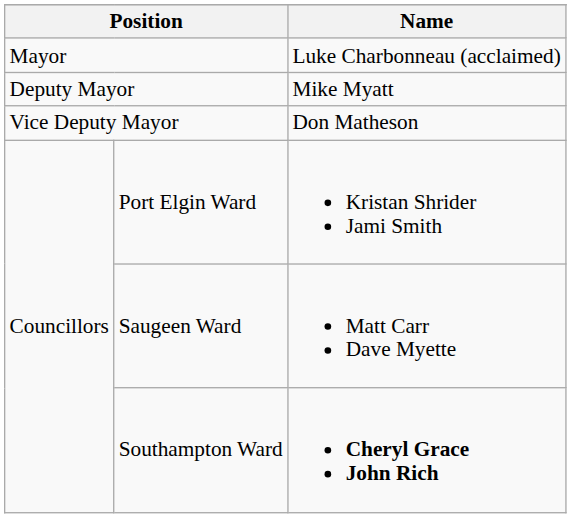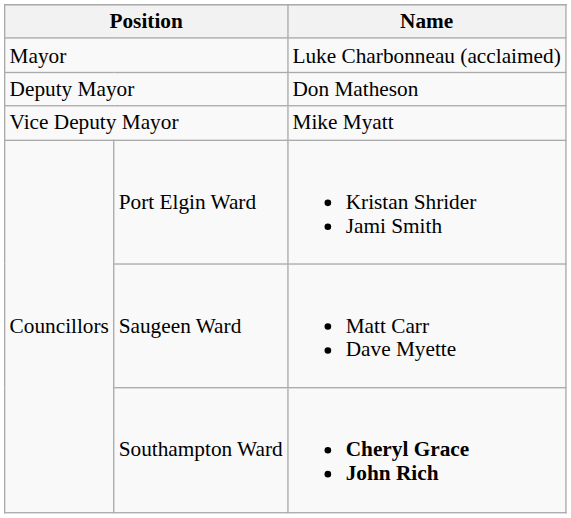Deputy Mayor | Name: Mike Myatt -> Don Matheson
Vice Deputy Mayor | Name: Don Matheson -> Mike Myatt
